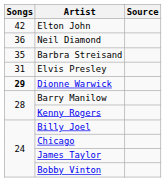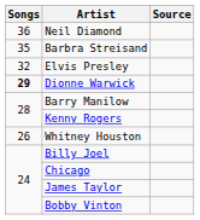- row: 42 | Elton John
Elvis Presley | Songs: 31 -> 32
+ row: 26 | Whitney Houston
